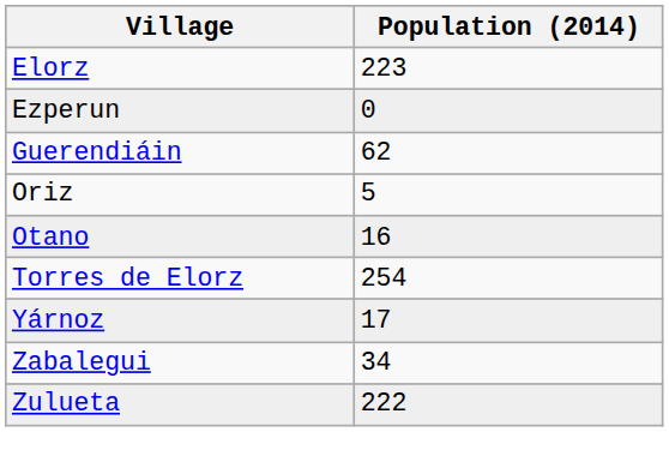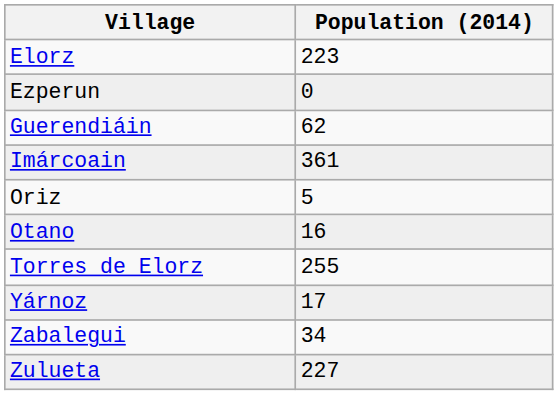+ row: Imárcoain | 361
Torres de Elorz | Population (2014): 254 -> 255
Zulueta | Population (2014): 222 -> 227
